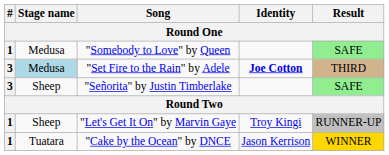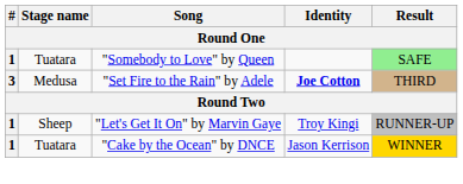"Somebody to Love" by Queen | Stage name: Medusa -> Tuatara
"Set Fire to the Rain" by Adele | Stage name: lightblue background -> no background
- row: 3 | Sheep | "Señorita" by Justin Timberlake | SAFE
